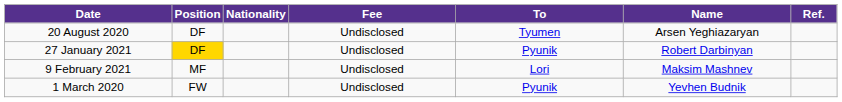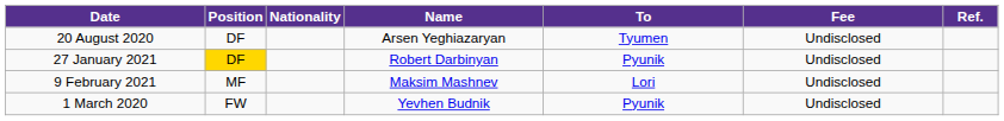columns swapped: Name <-> Fee
